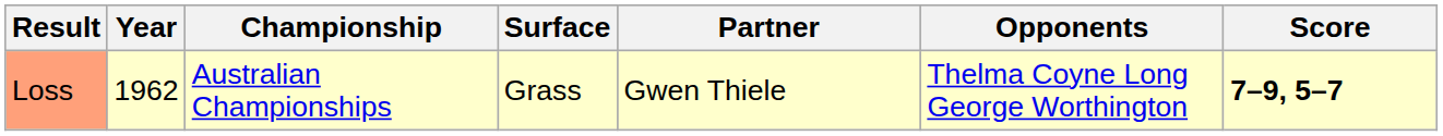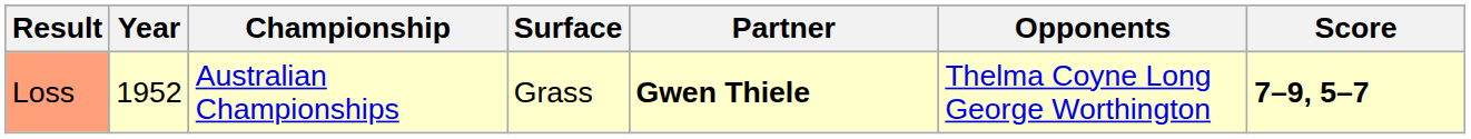Loss | Year: 1962 -> 1952
Loss | Partner: normal -> bold
